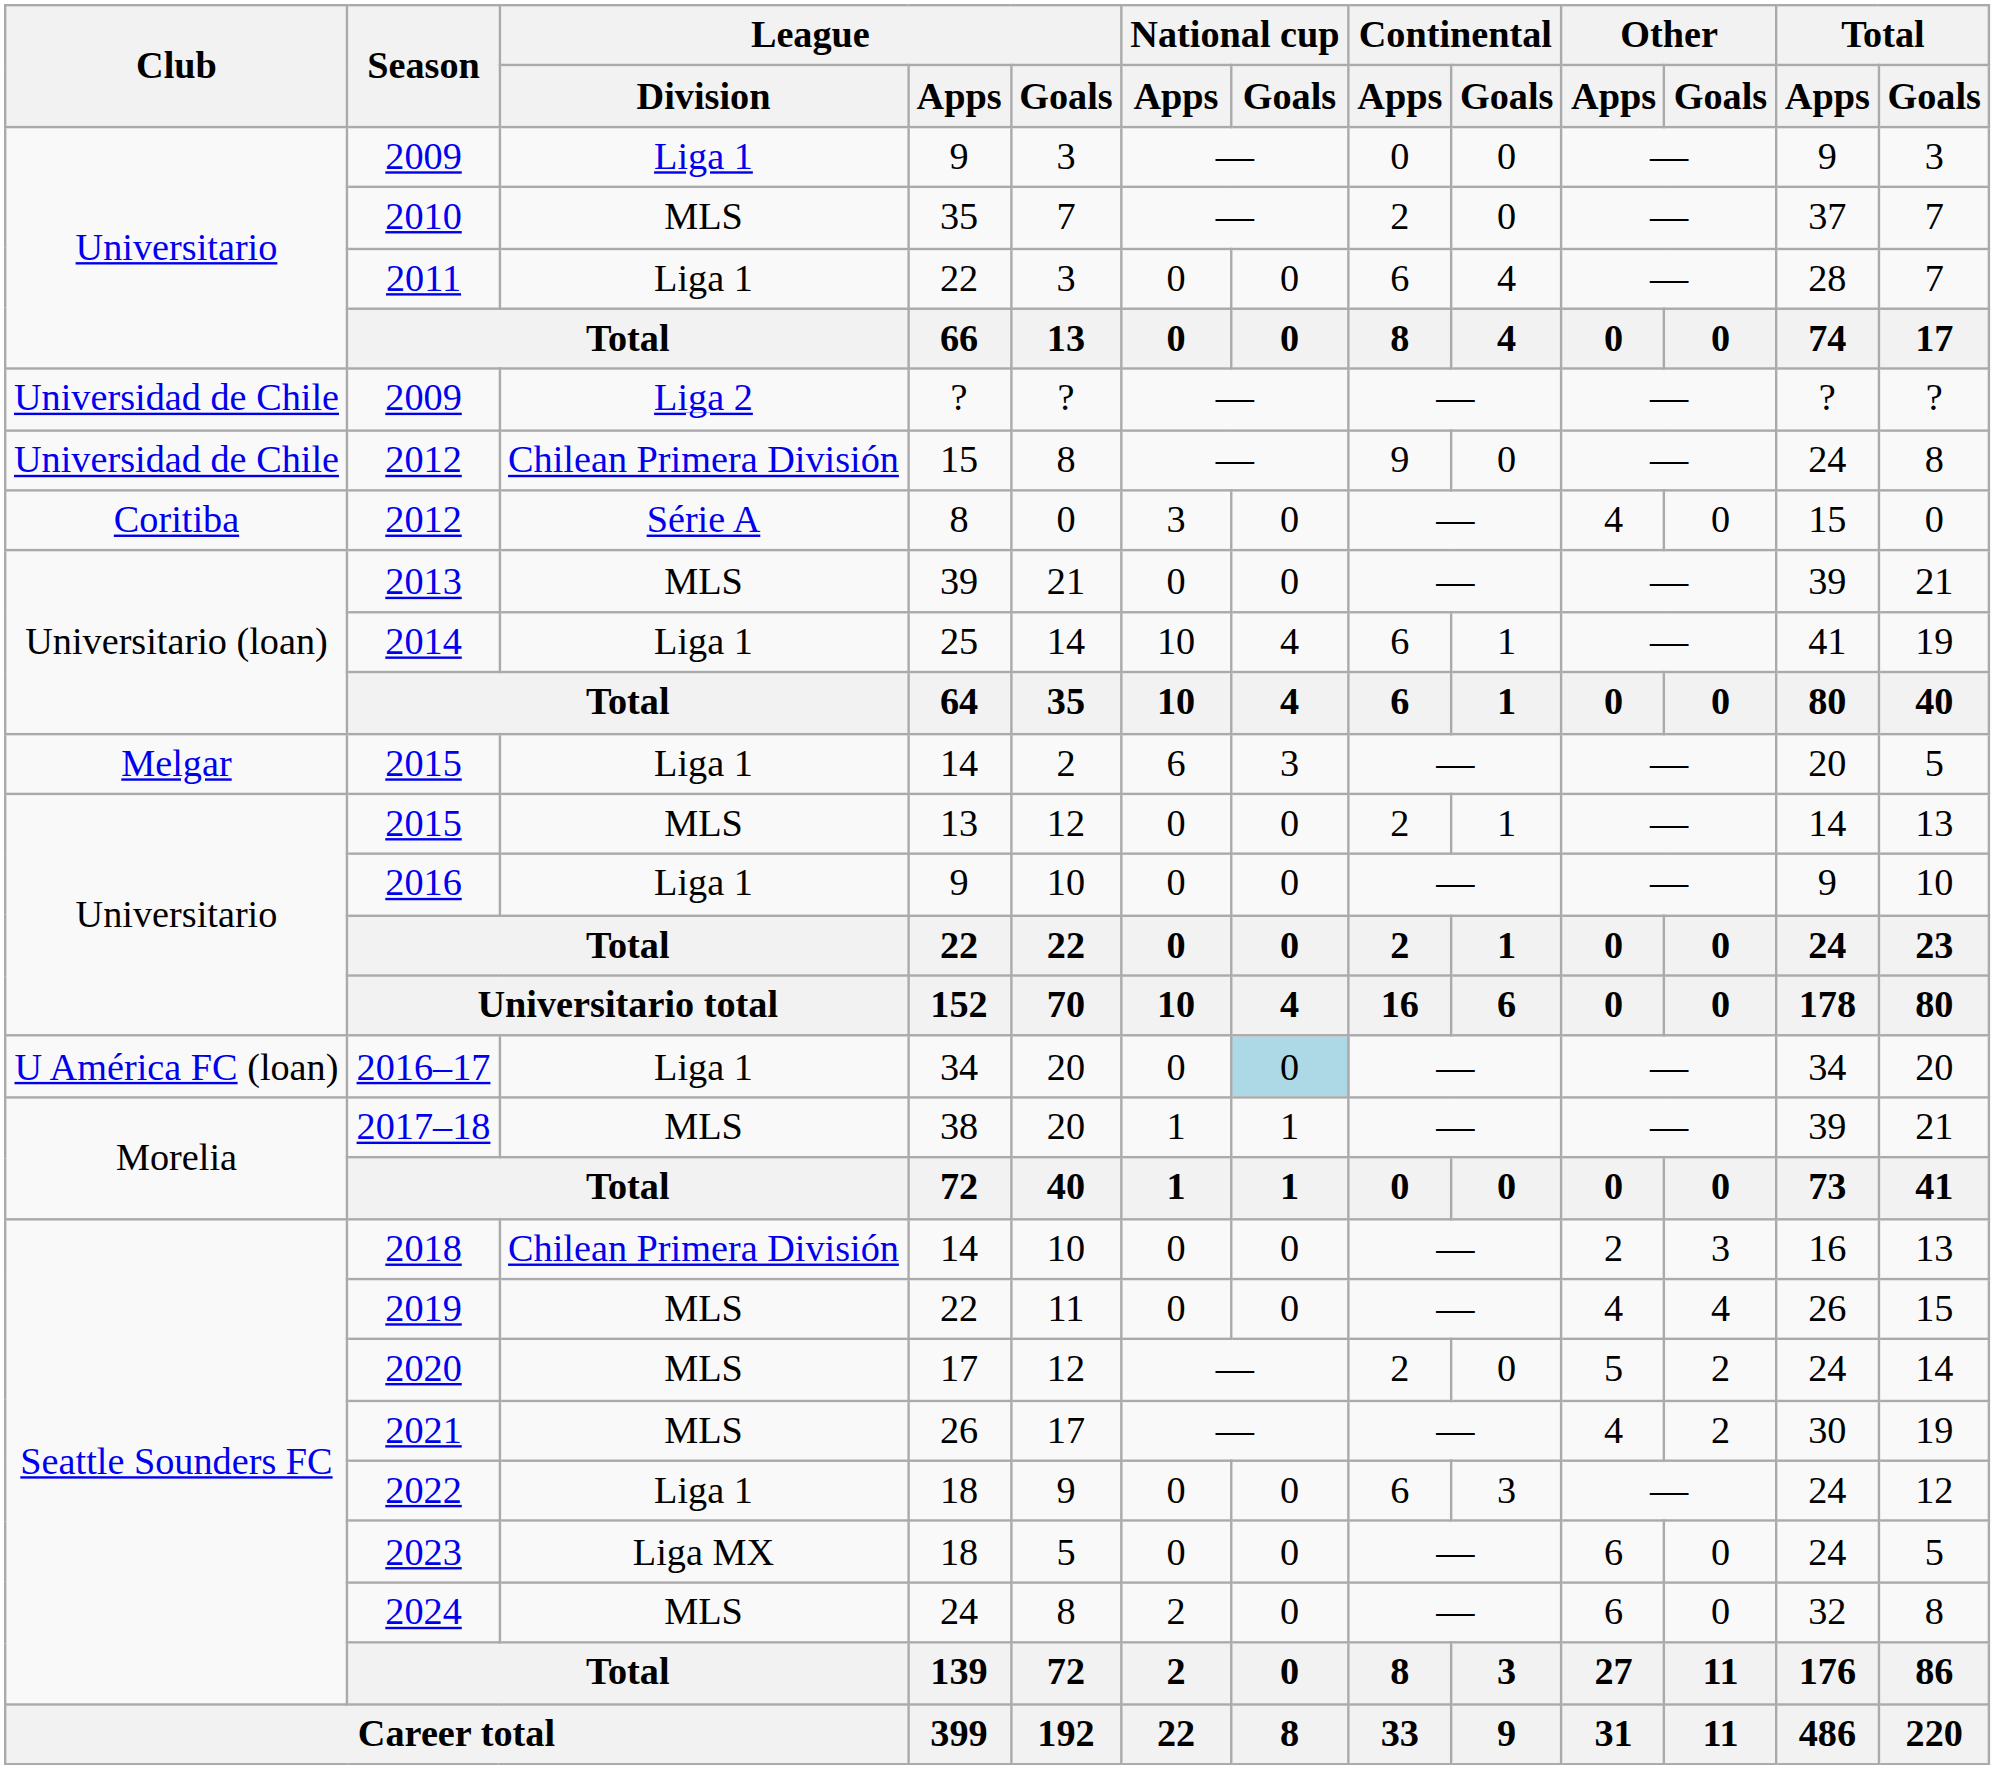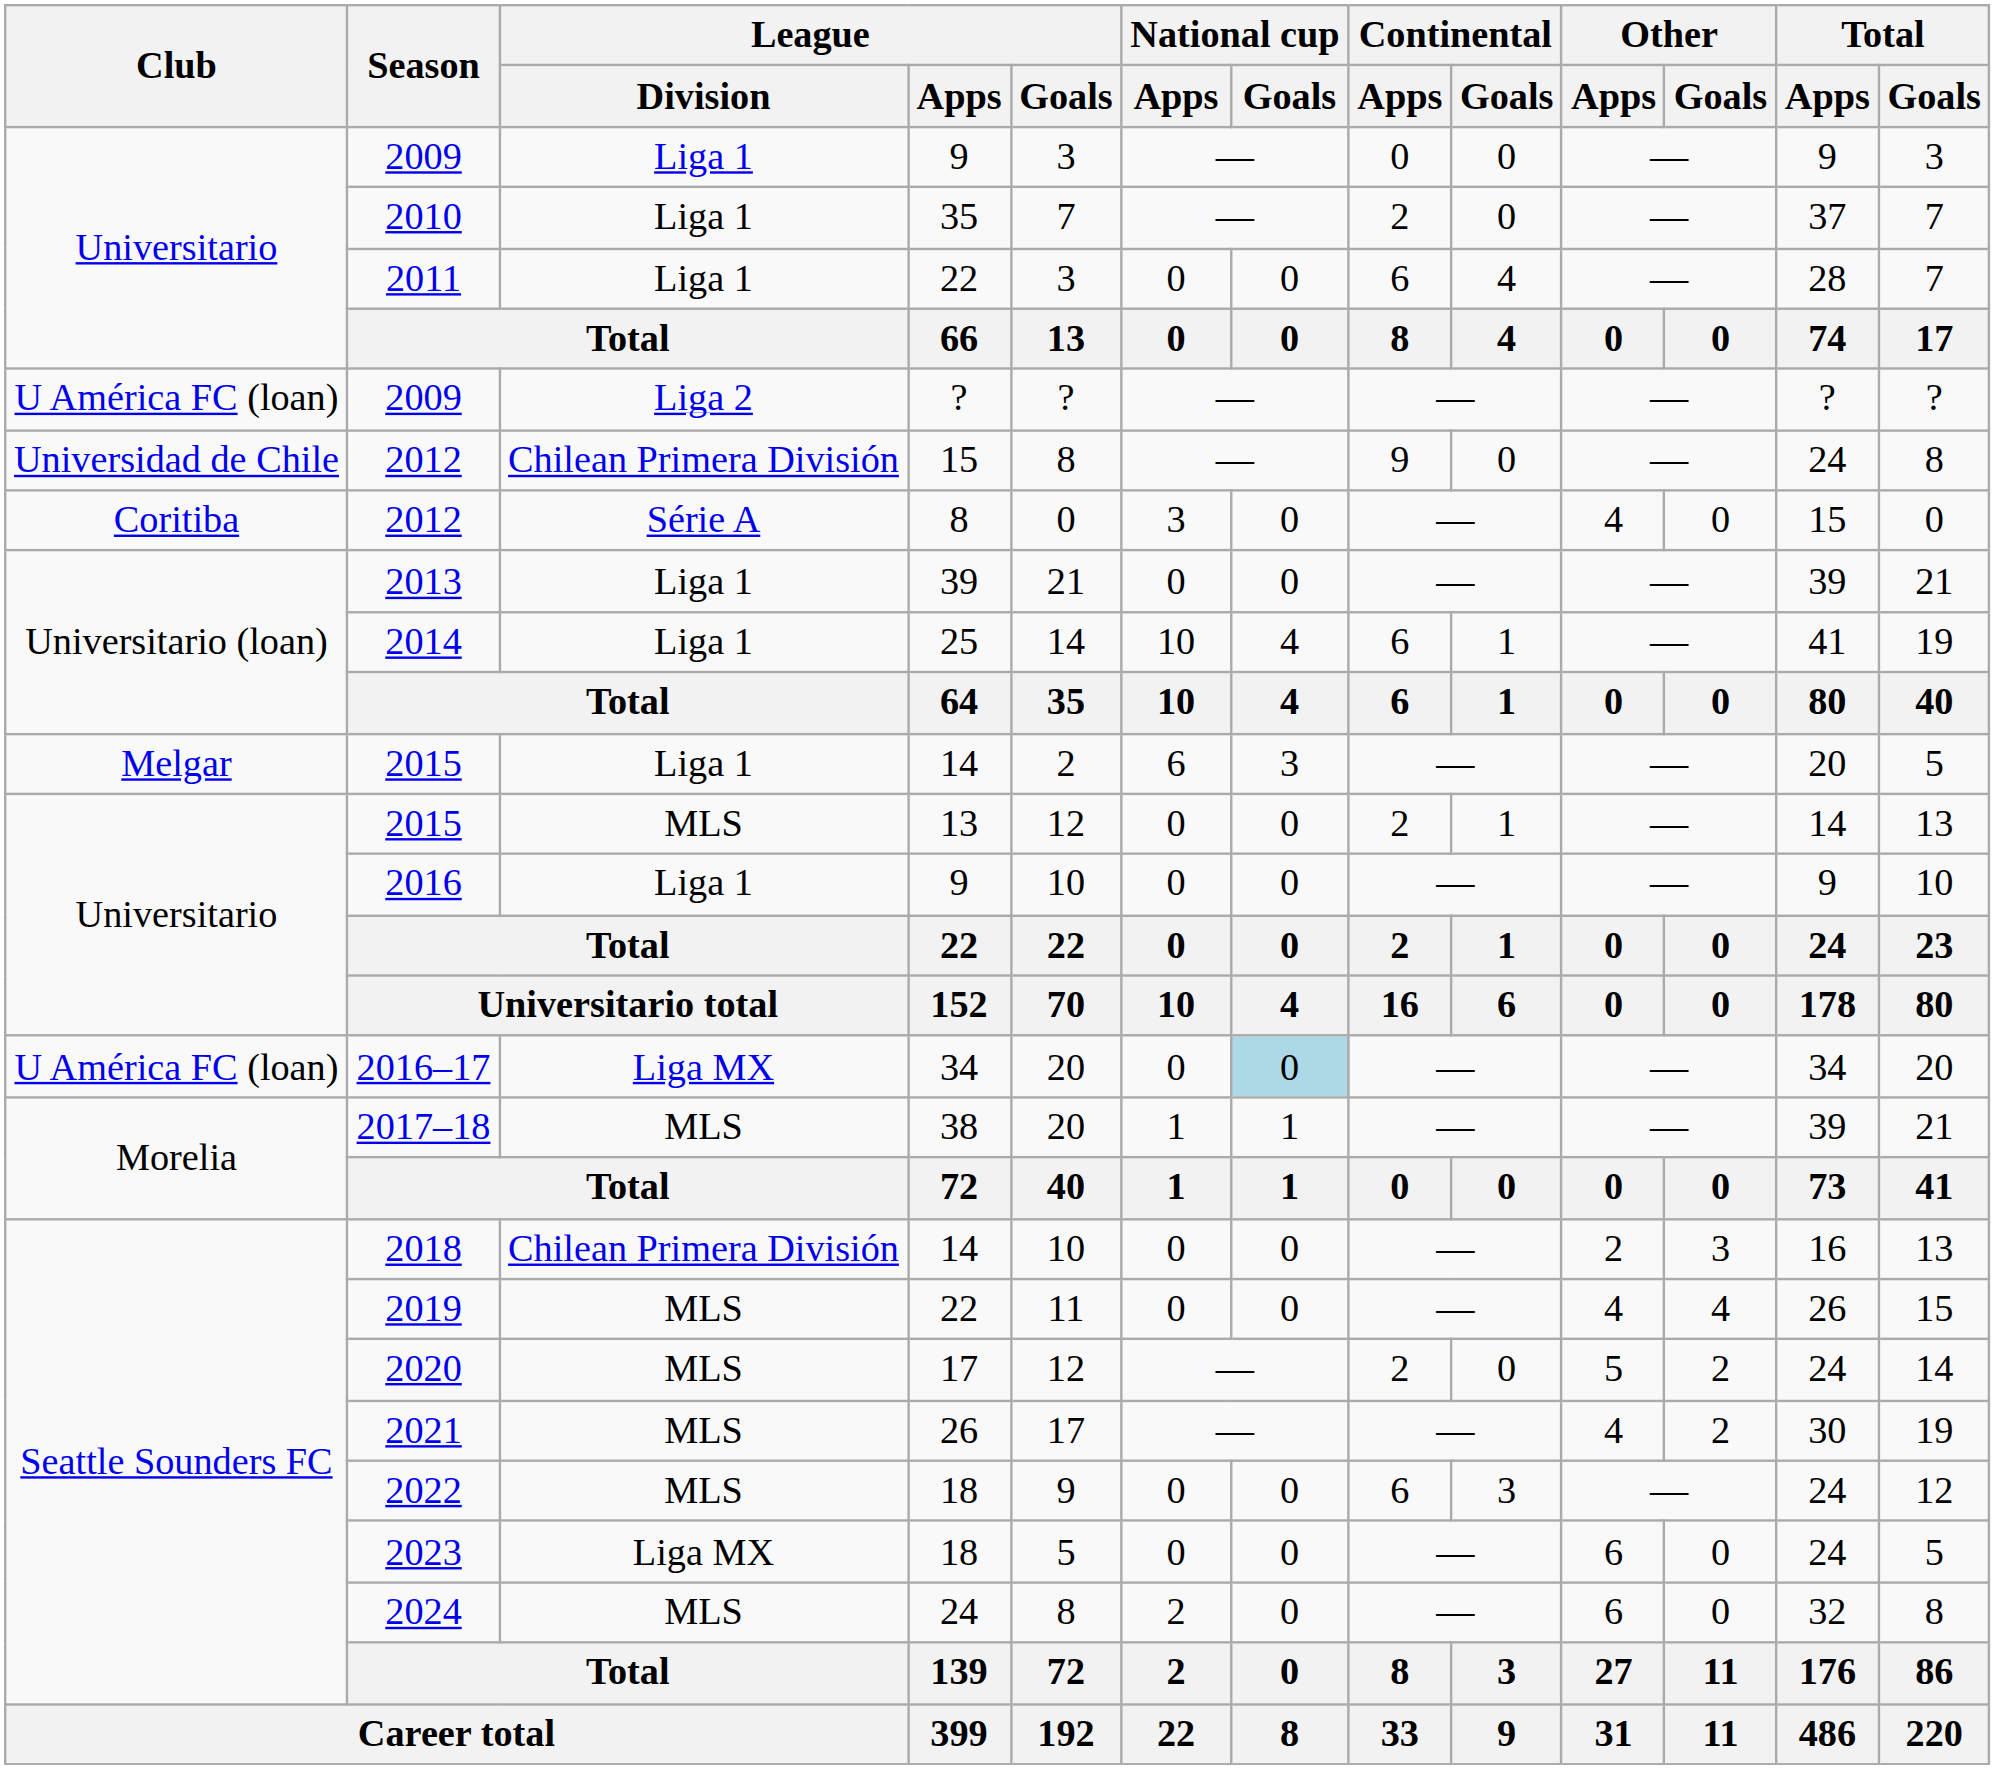2010 | League / Division: MLS -> Liga 1
2009 / ? | Club: Universidad de Chile -> U América FC (loan)
2013 | League / Division: MLS -> Liga 1
2016–17 | League / Division: Liga 1 -> Liga MX
2022 | League / Division: Liga 1 -> MLS
